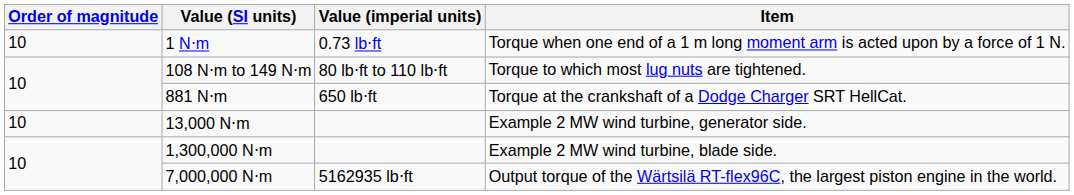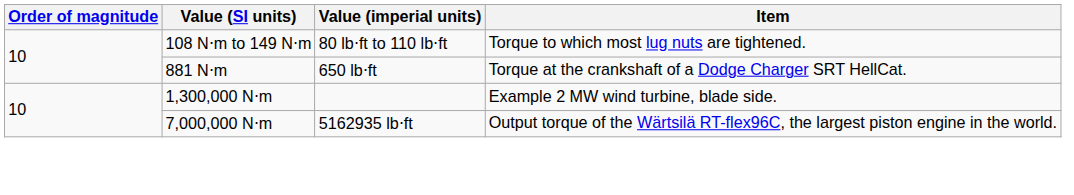- row: 10 | 1 N⋅m | 0.73 lb⋅ft | Torque when one end of a 1 m long moment arm is acted upon by a force of 1 N.
- row: 10 | 13,000 N⋅m | Example 2 MW wind turbine, generator side.
